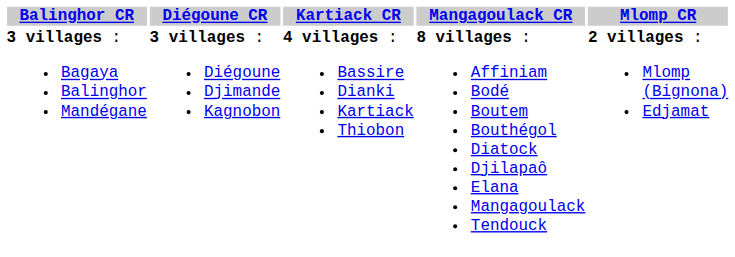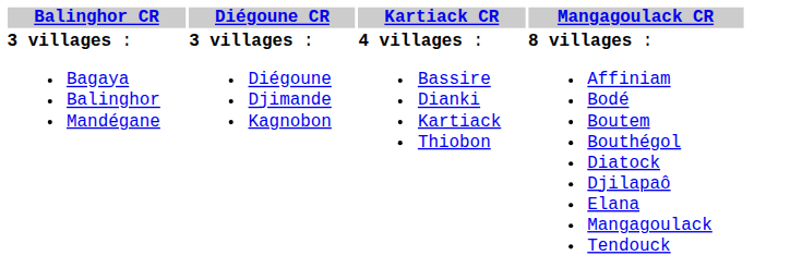- column: Mlomp CR | 2 villages : Mlomp (Bignona) Edjamat
